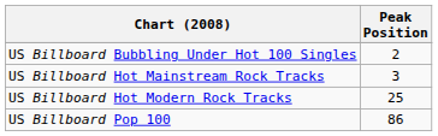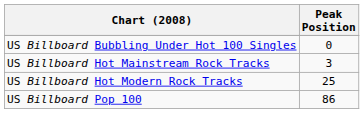US Billboard Bubbling Under Hot 100 Singles | Peak Position: 2 -> 0
